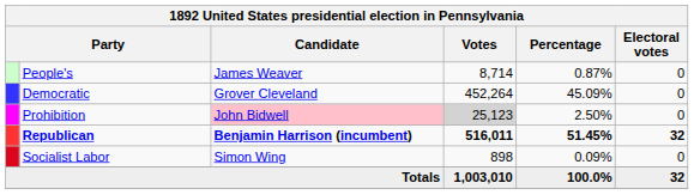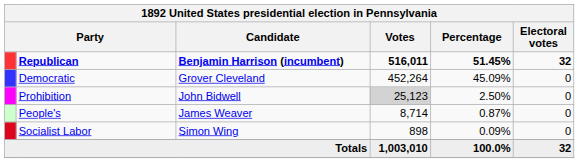rows swapped: Republican <-> People's
Prohibition | Candidate: pink background -> no background
